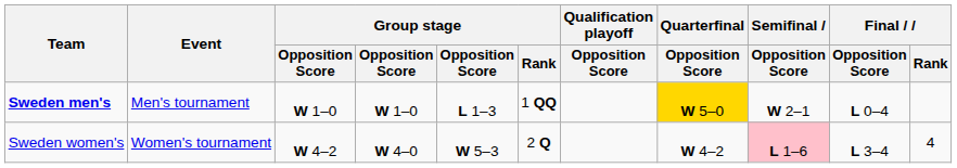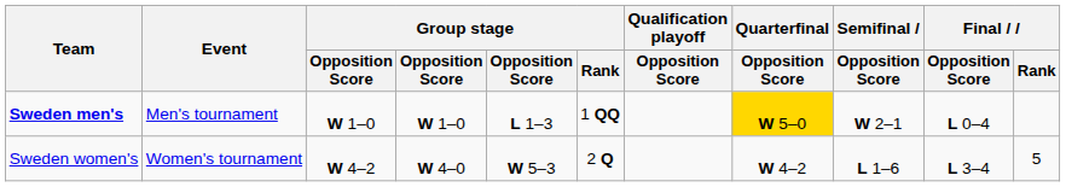Sweden women's | Semifinal / Opposition Score: pink background -> no background
Sweden women's | Final / Rank: 4 -> 5
